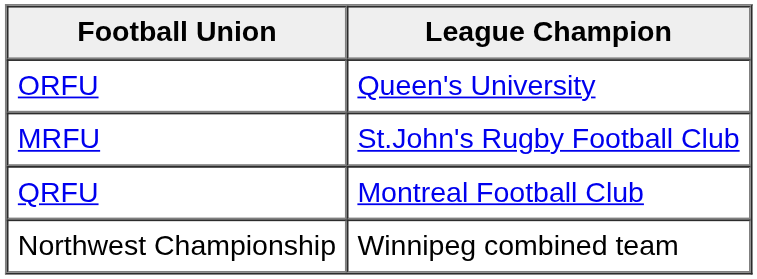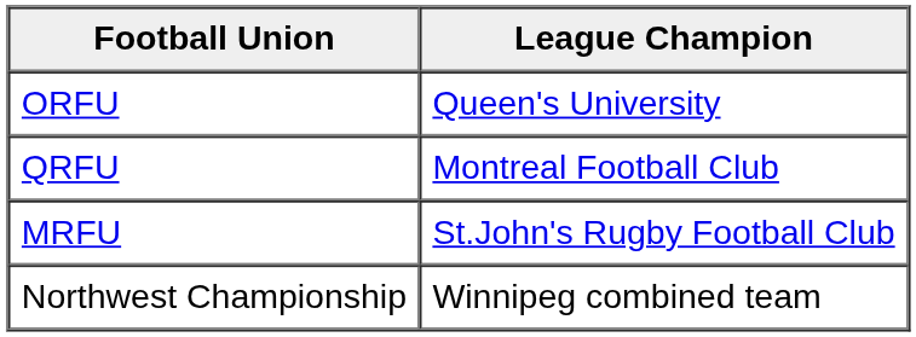rows swapped: QRFU <-> MRFU
